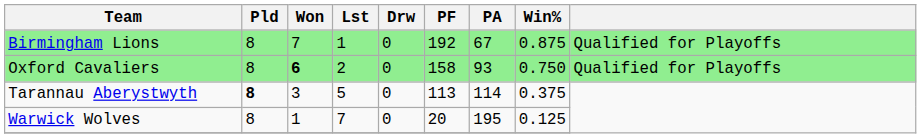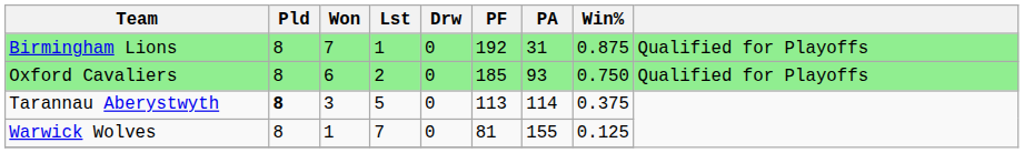Birmingham Lions | PA: 67 -> 31
Oxford Cavaliers | Won: bold -> normal
Oxford Cavaliers | PF: 158 -> 185
Warwick Wolves | PF: 20 -> 81
Warwick Wolves | PA: 195 -> 155
